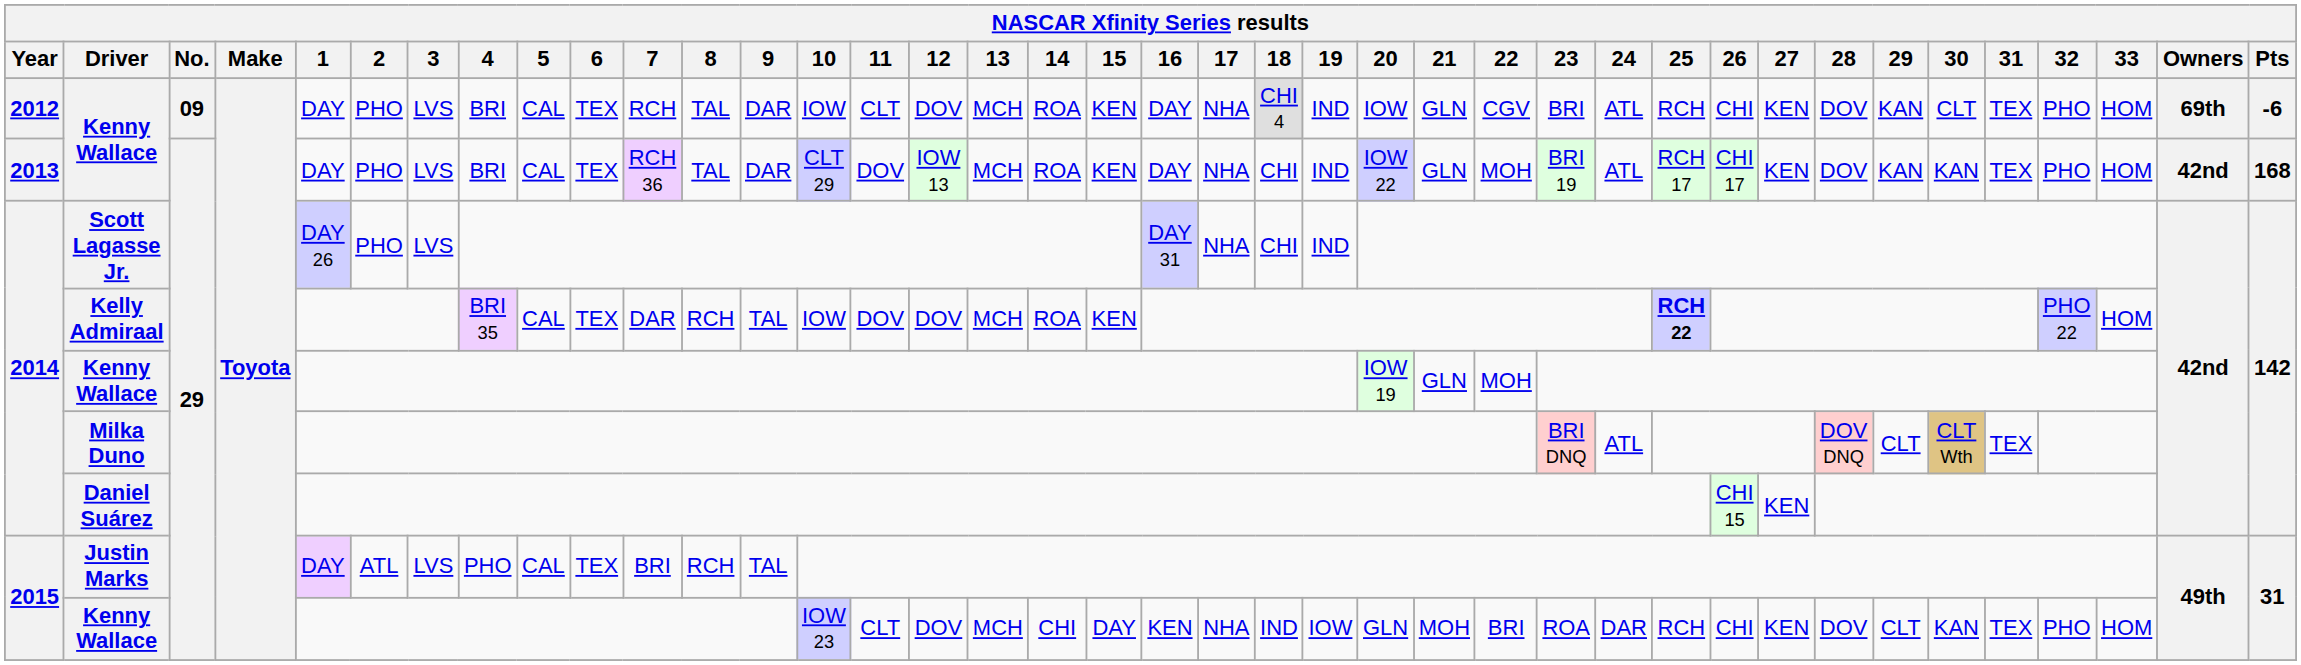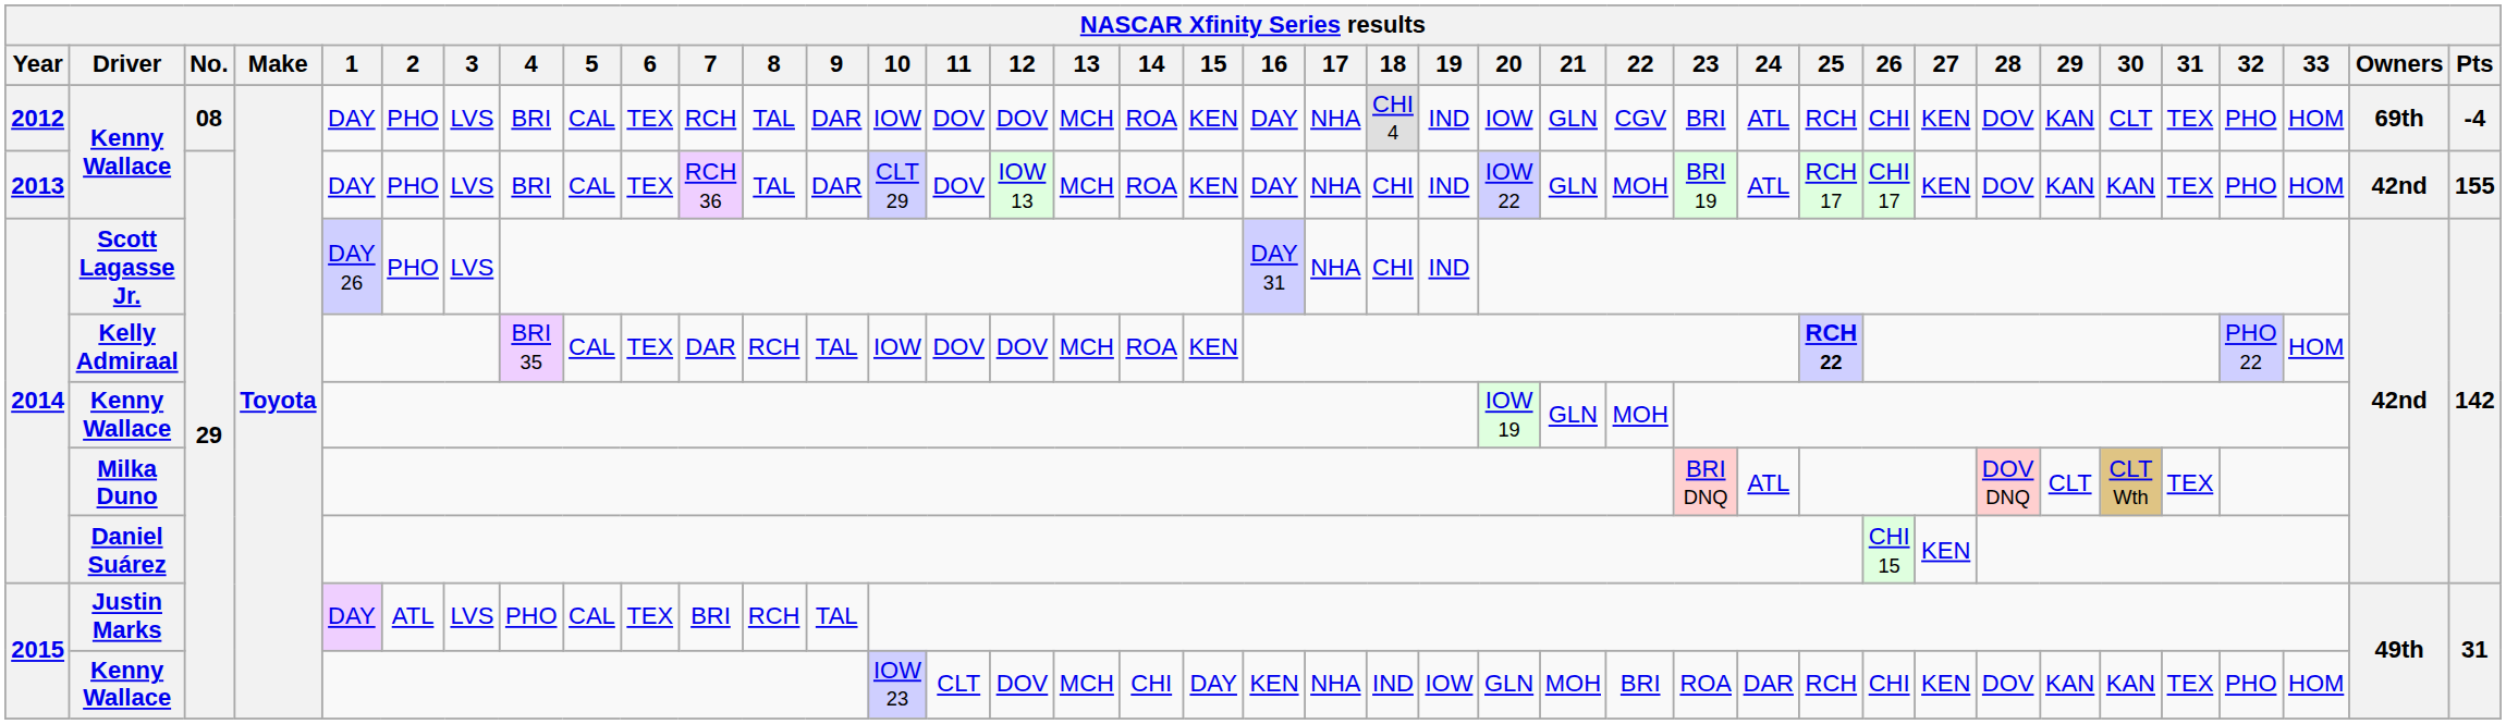2012 / Kenny Wallace | No.: 09 -> 08
2012 / Kenny Wallace | 11: CLT -> DOV
2012 / Kenny Wallace | Pts: -6 -> -4
2013 / Kenny Wallace | Pts: 168 -> 155
2015 / Kenny Wallace | 29: CLT -> KAN
